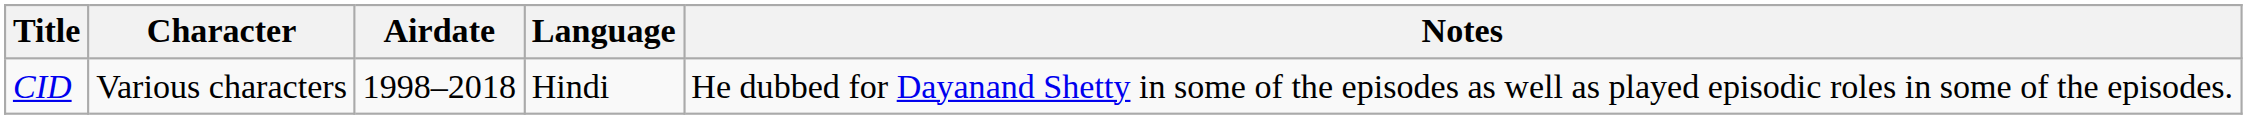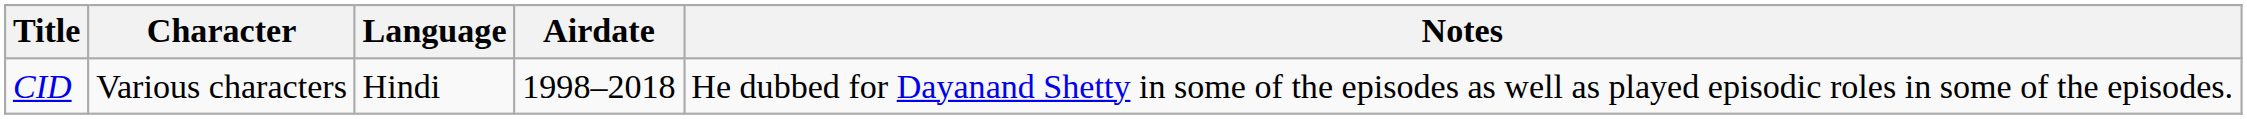columns swapped: Language <-> Airdate
